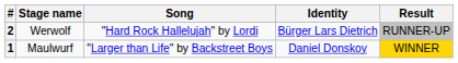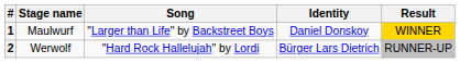rows swapped: 1 <-> 2
